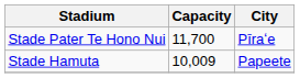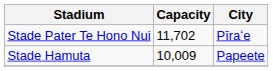Stade Pater Te Hono Nui | Capacity: 11,700 -> 11,702
